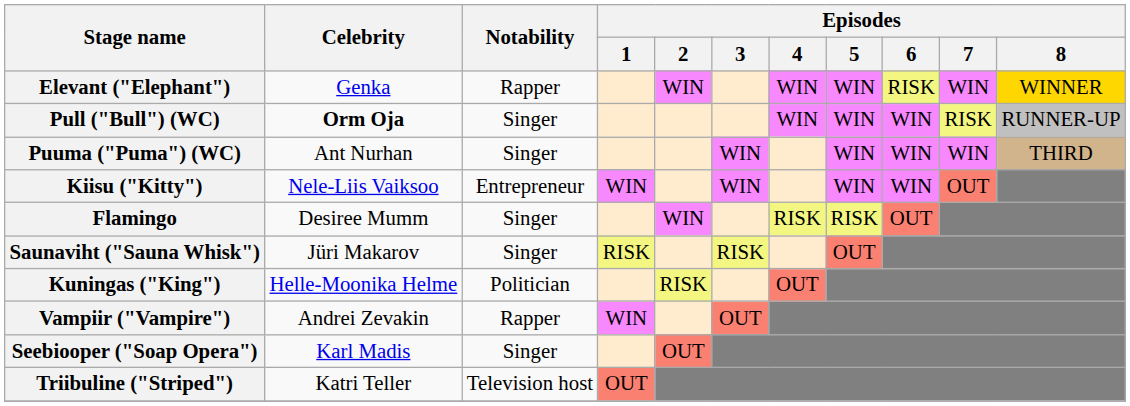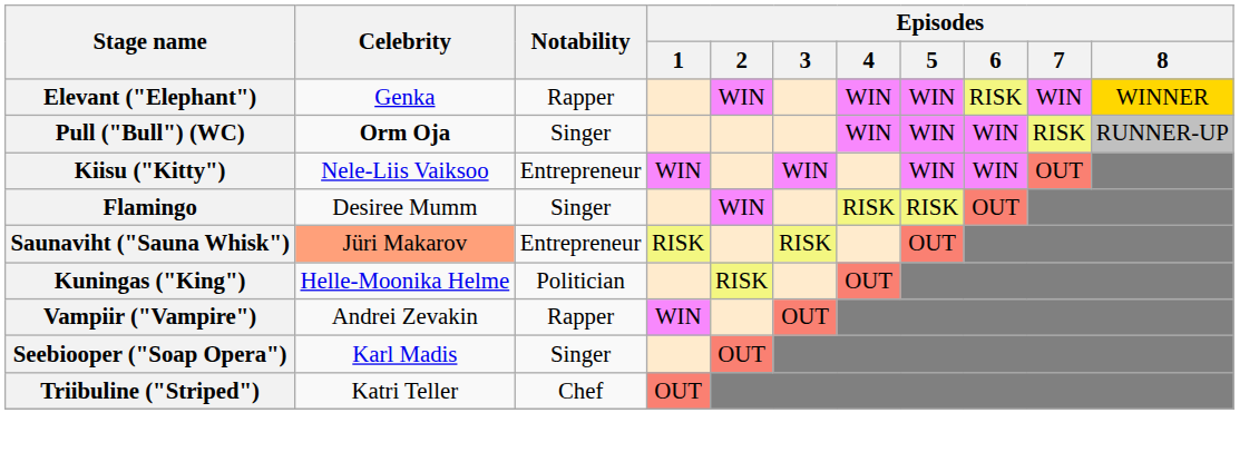- row: Puuma ("Puma") (WC) | Ant Nurhan | Singer | WIN | WIN | WIN | WIN | THIRD
Saunaviht ("Sauna Whisk") | Celebrity: no background -> lightsalmon background
Saunaviht ("Sauna Whisk") | Notability: Singer -> Entrepreneur
Triibuline ("Striped") | Notability: Television host -> Chef
